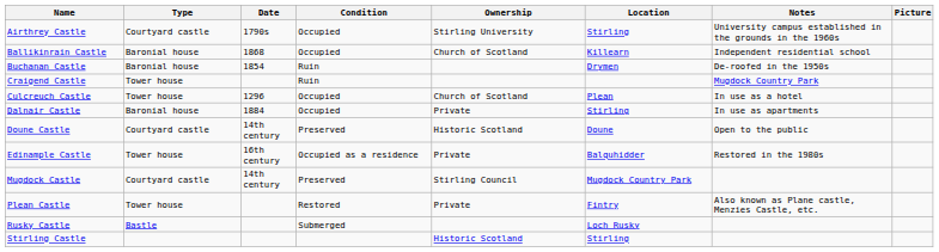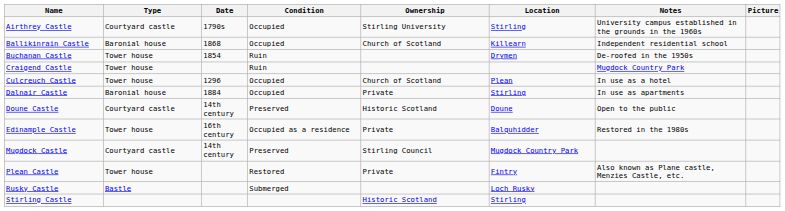Buchanan Castle | Type: Baronial house -> Tower house
